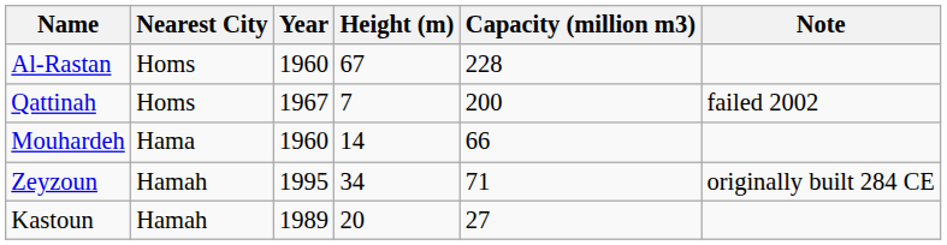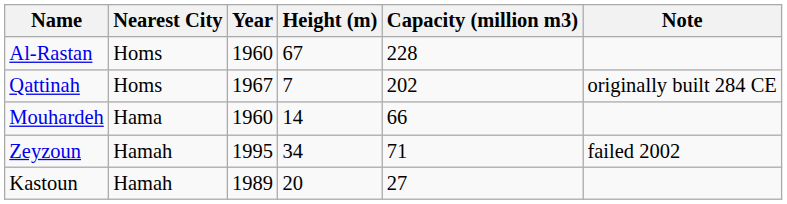Qattinah | Capacity (million m3): 200 -> 202
Qattinah | Note: failed 2002 -> originally built 284 CE
Zeyzoun | Note: originally built 284 CE -> failed 2002
